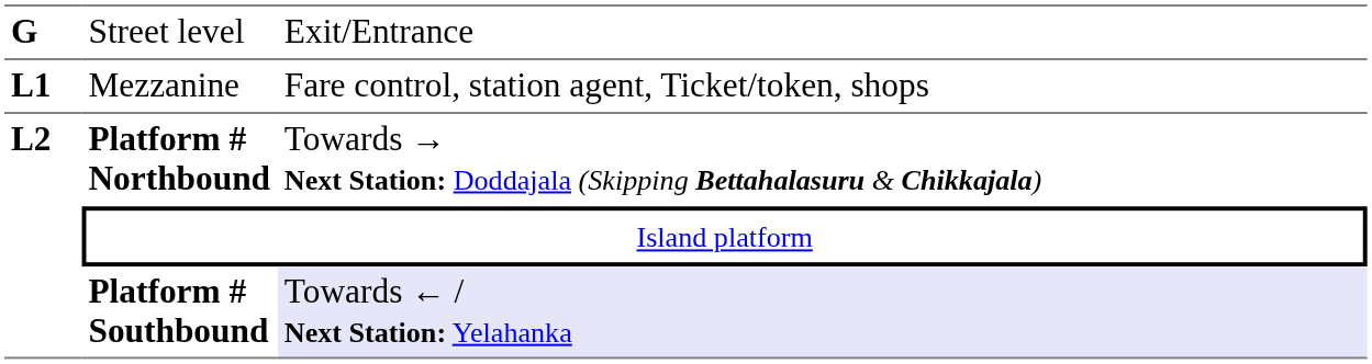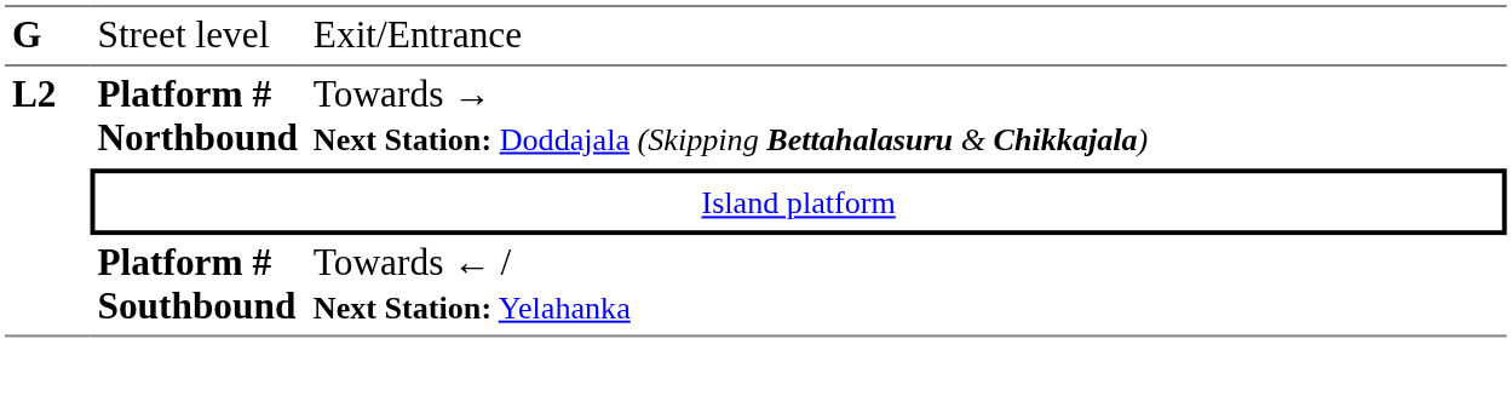- row: L1 | Mezzanine | Fare control, station agent, Ticket/token, shops
Platform # Southbound | column 3: lavender background -> no background
